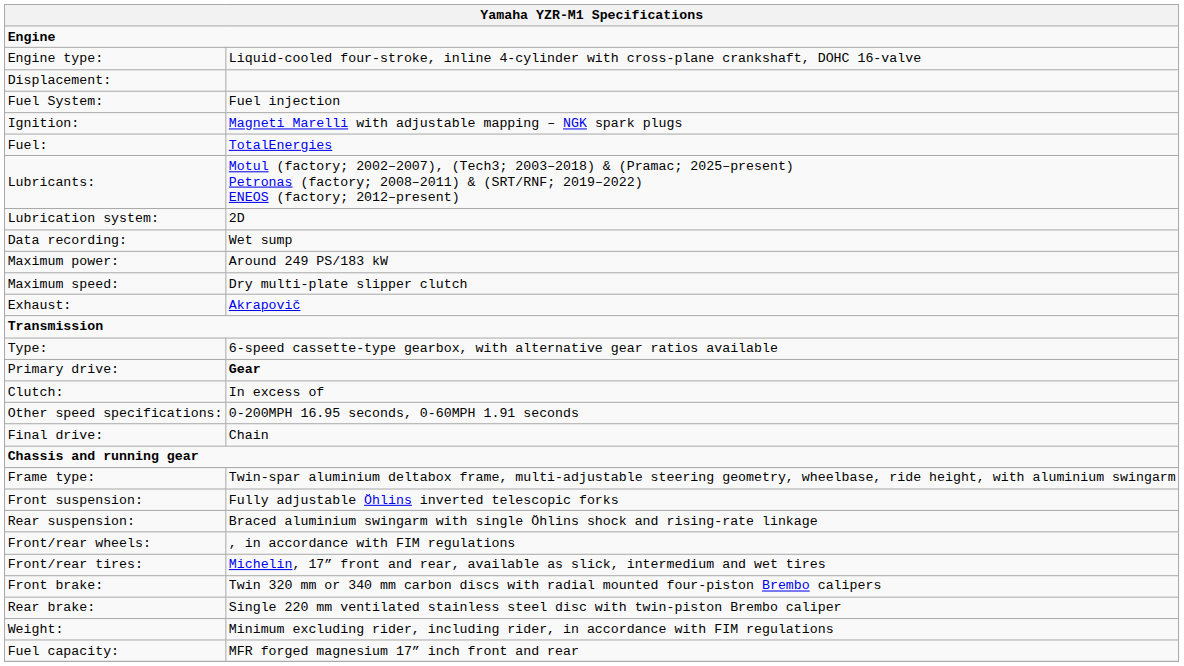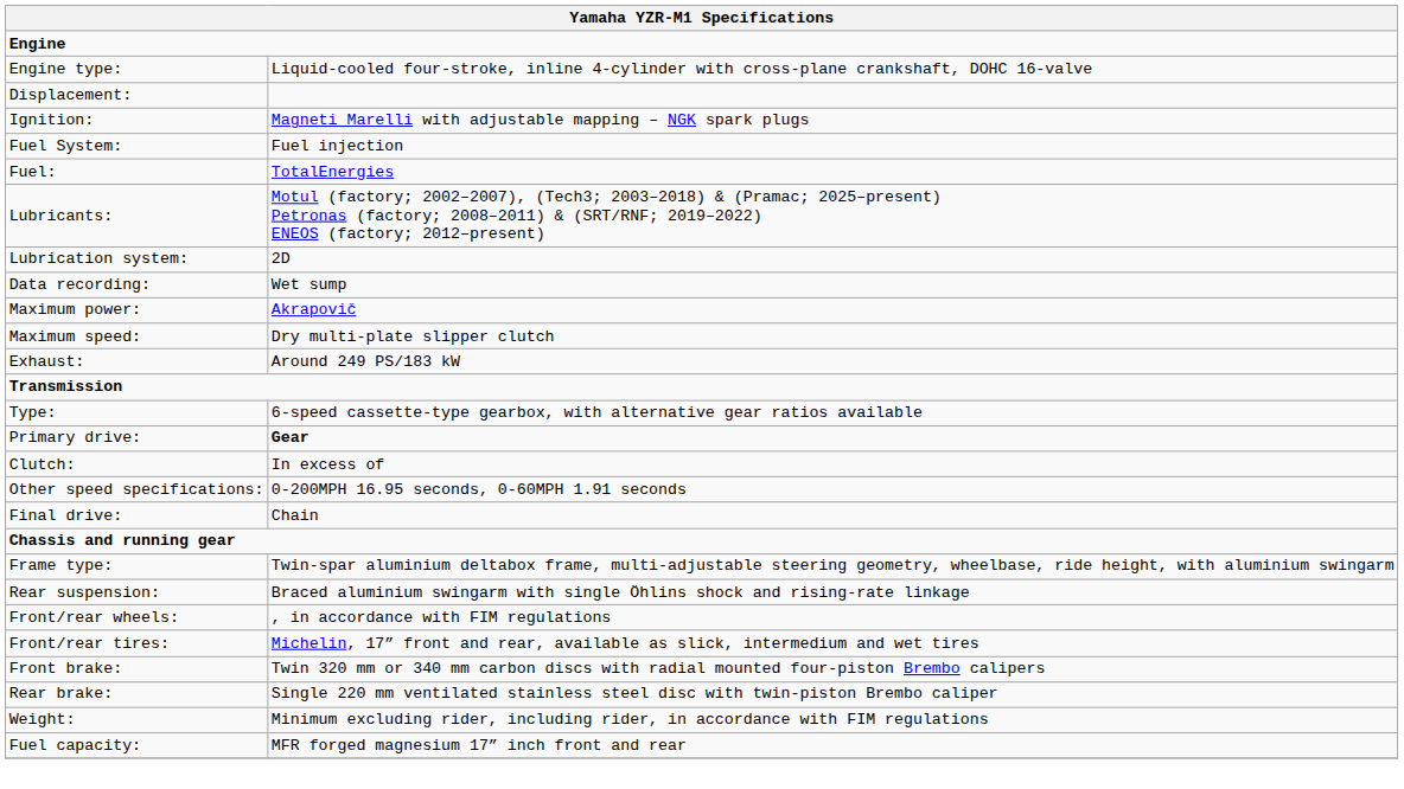rows swapped: Ignition: <-> Fuel System:
Maximum power: | column 2: Around 249 PS/183 kW -> Akrapovič
Exhaust: | column 2: Akrapovič -> Around 249 PS/183 kW
- row: Front suspension: | Fully adjustable Öhlins inverted telescopic forks
